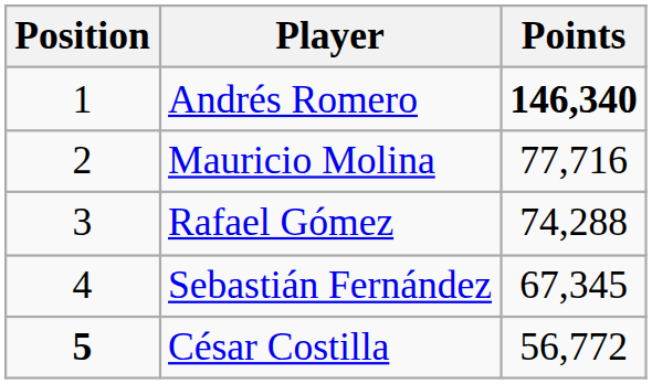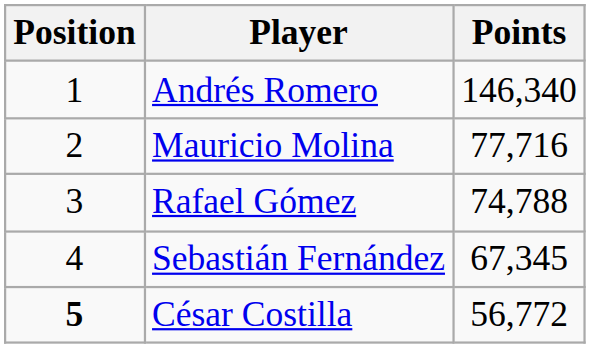Andrés Romero | Points: bold -> normal
Rafael Gómez | Points: 74,288 -> 74,788
